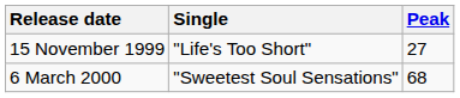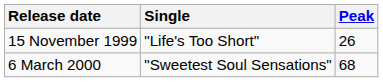15 November 1999 | Peak: 27 -> 26
